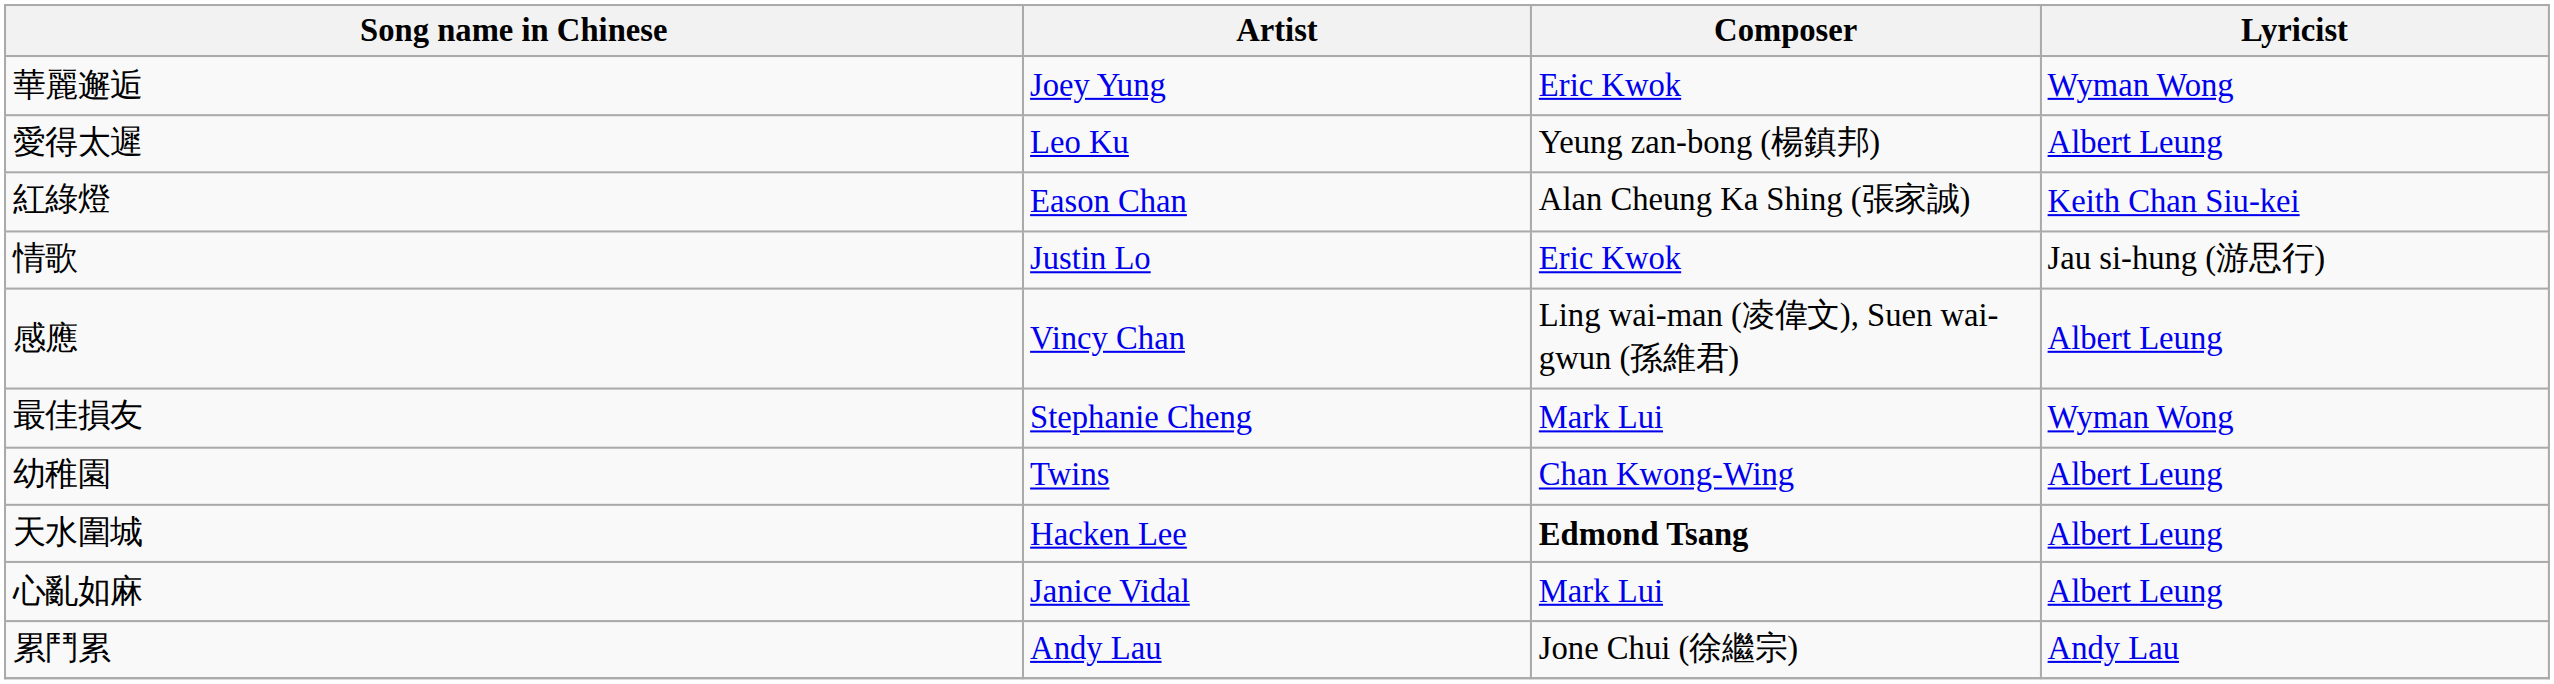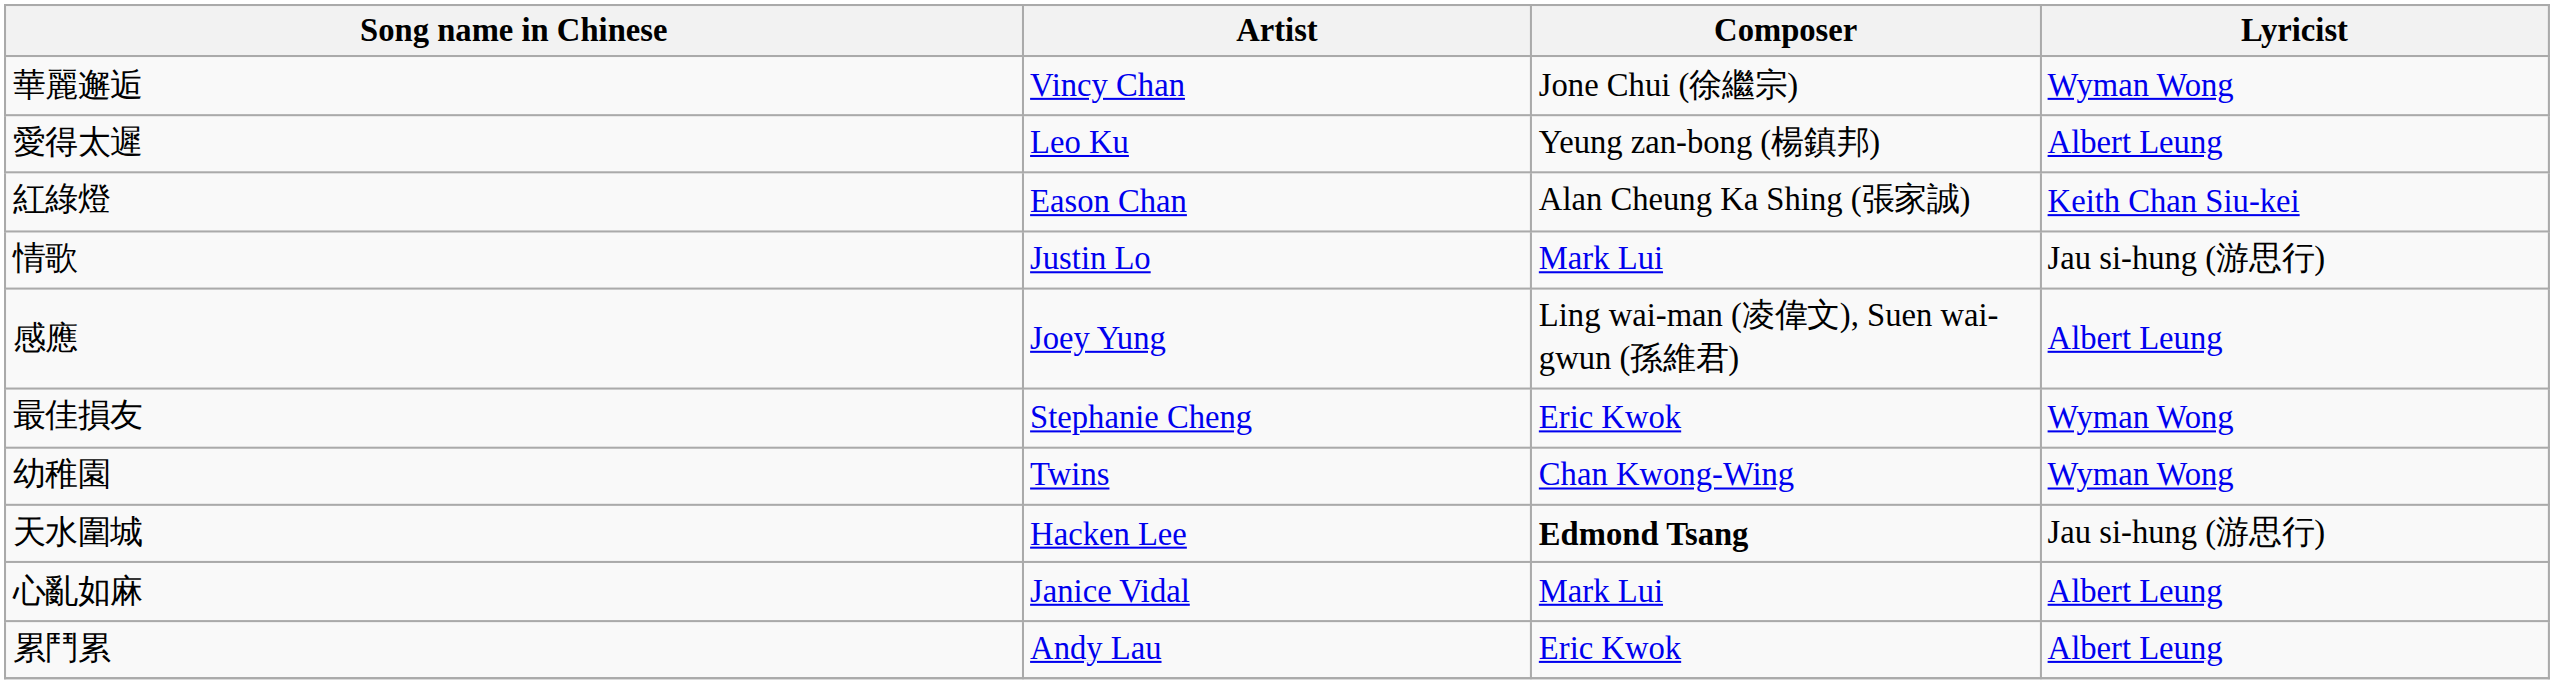華麗邂逅 | Artist: Joey Yung -> Vincy Chan
華麗邂逅 | Composer: Eric Kwok -> Jone Chui (徐繼宗)
情歌 | Composer: Eric Kwok -> Mark Lui
感應 | Artist: Vincy Chan -> Joey Yung
最佳損友 | Composer: Mark Lui -> Eric Kwok
幼稚園 | Lyricist: Albert Leung -> Wyman Wong
天水圍城 | Lyricist: Albert Leung -> Jau si-hung (游思行)
累鬥累 | Composer: Jone Chui (徐繼宗) -> Eric Kwok
累鬥累 | Lyricist: Andy Lau -> Albert Leung
